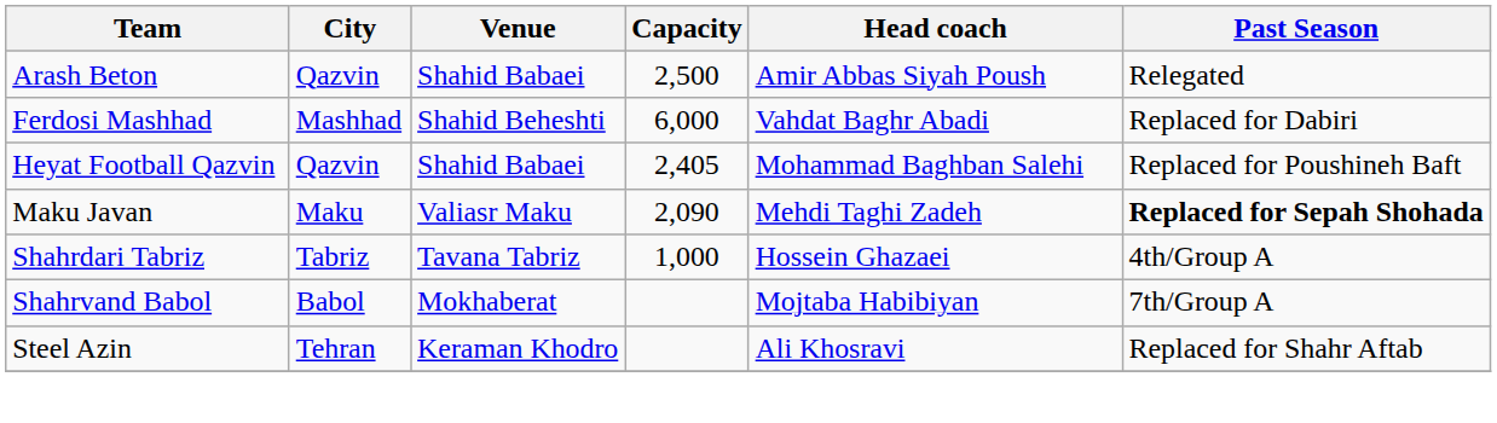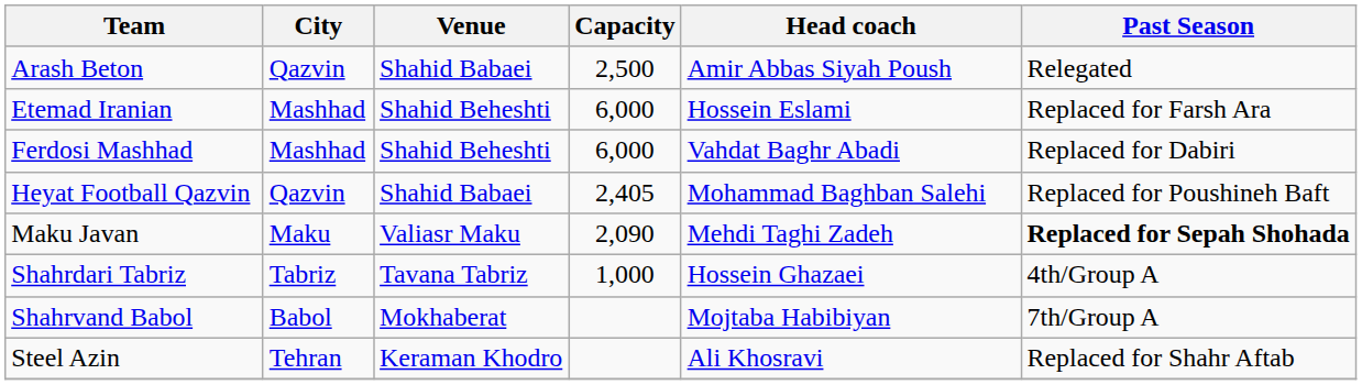+ row: Etemad Iranian | Mashhad | Shahid Beheshti | 6,000 | Hossein Eslami | Replaced for Farsh Ara
